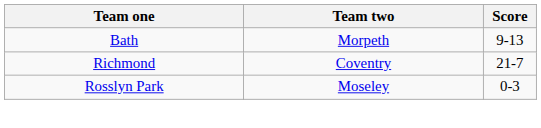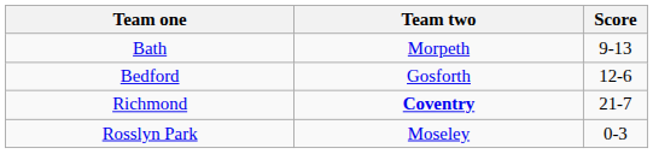+ row: Bedford | Gosforth | 12-6
Richmond | Team two: normal -> bold
